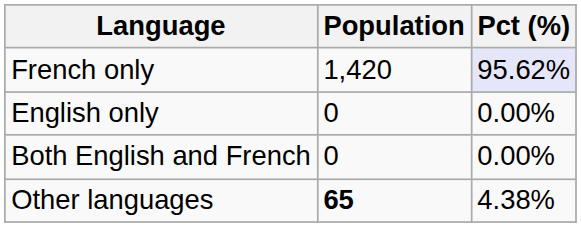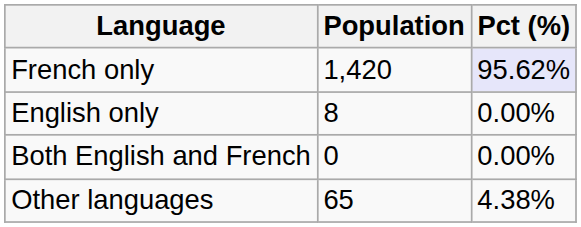English only | Population: 0 -> 8
Other languages | Population: bold -> normal
